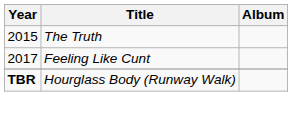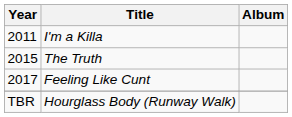+ row: 2011 | I'm a Killa
Hourglass Body (Runway Walk) | Year: bold -> normal
